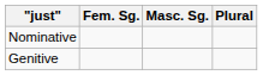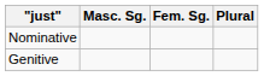columns swapped: Masc. Sg. <-> Fem. Sg.
